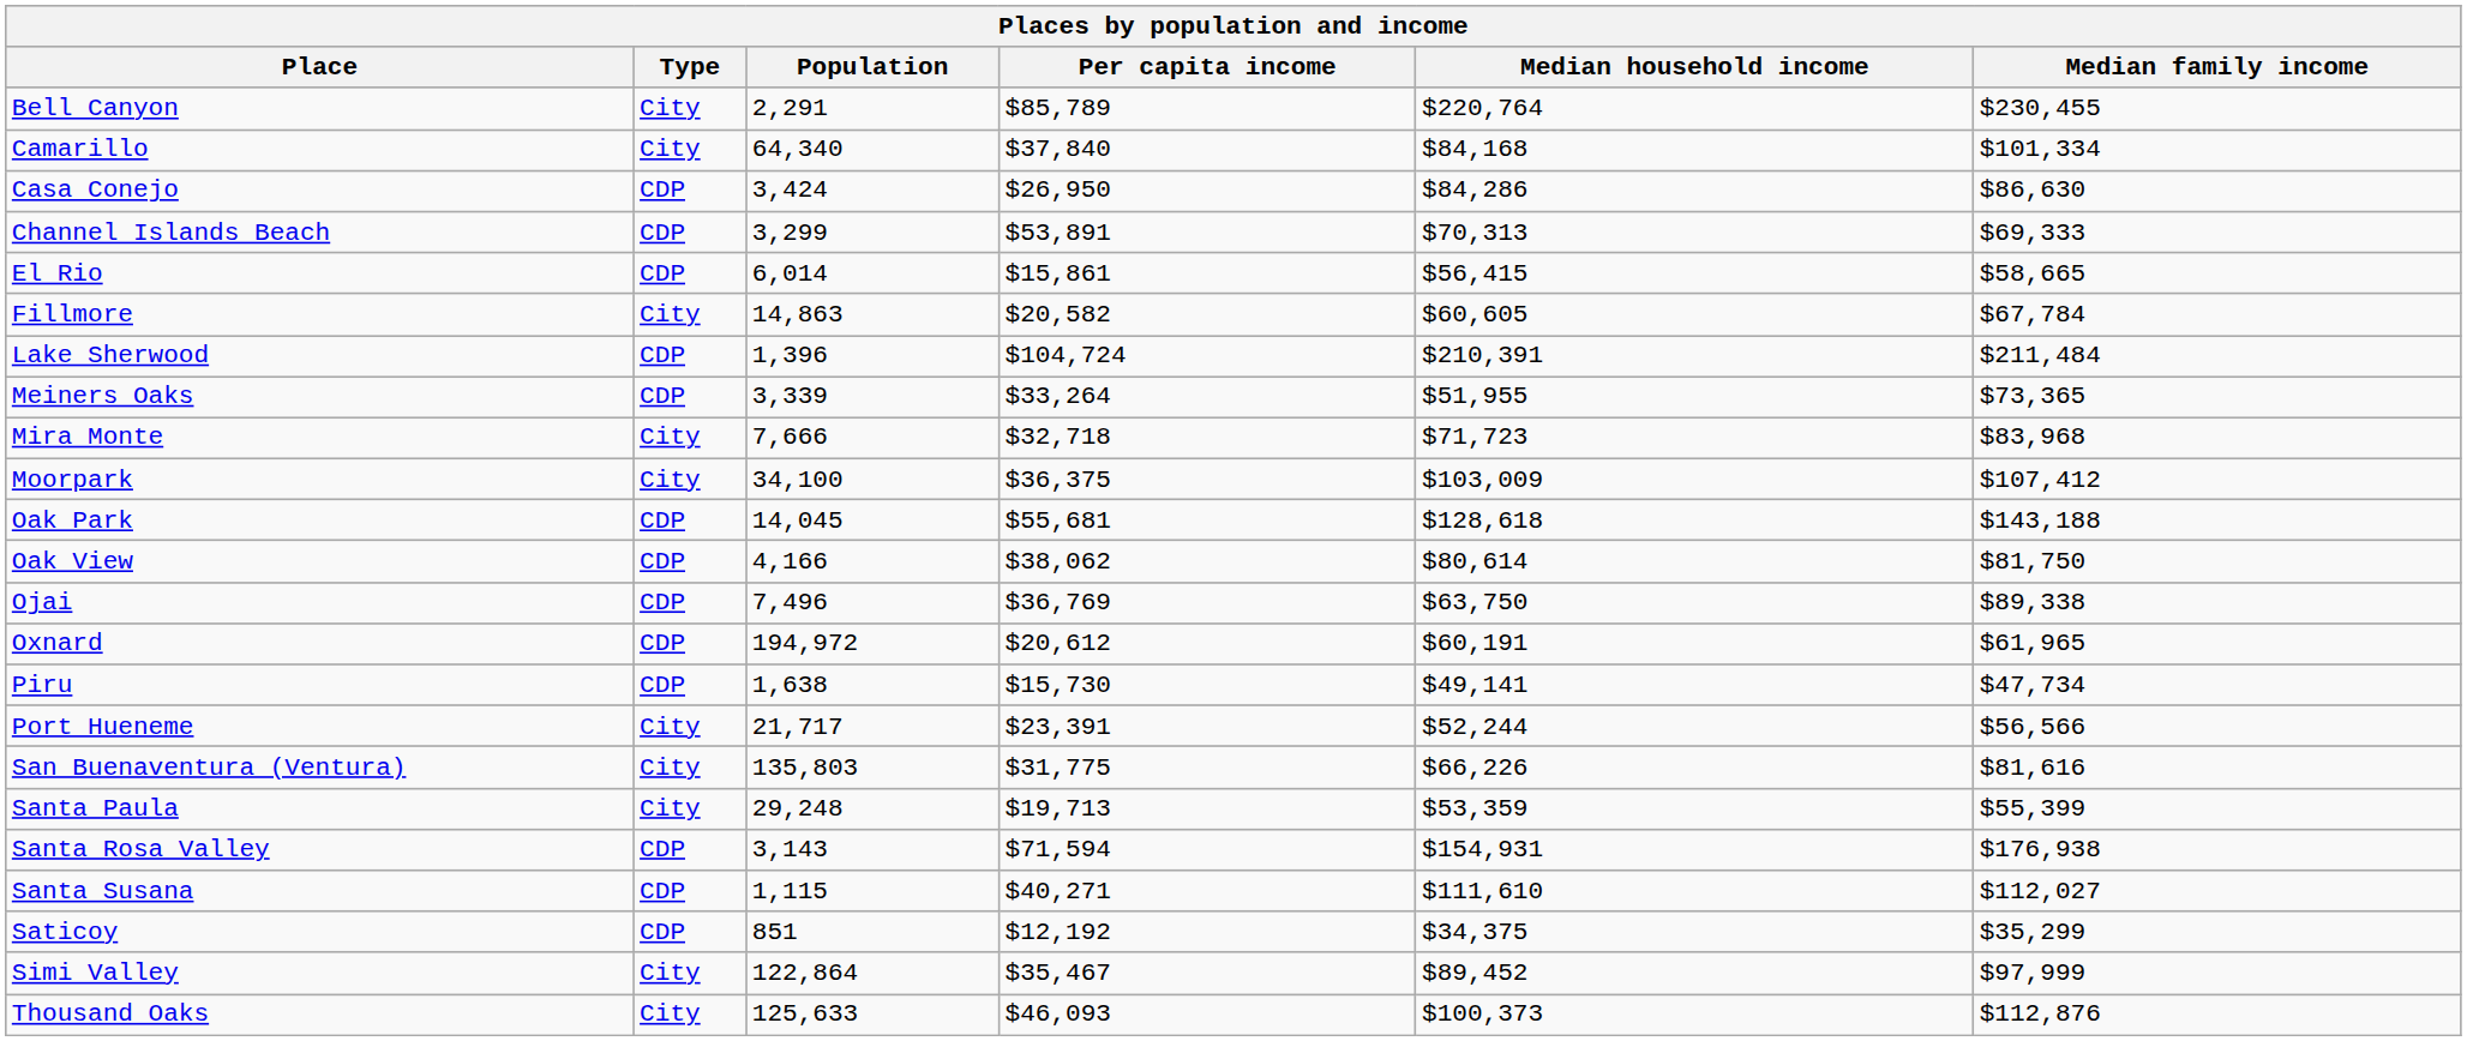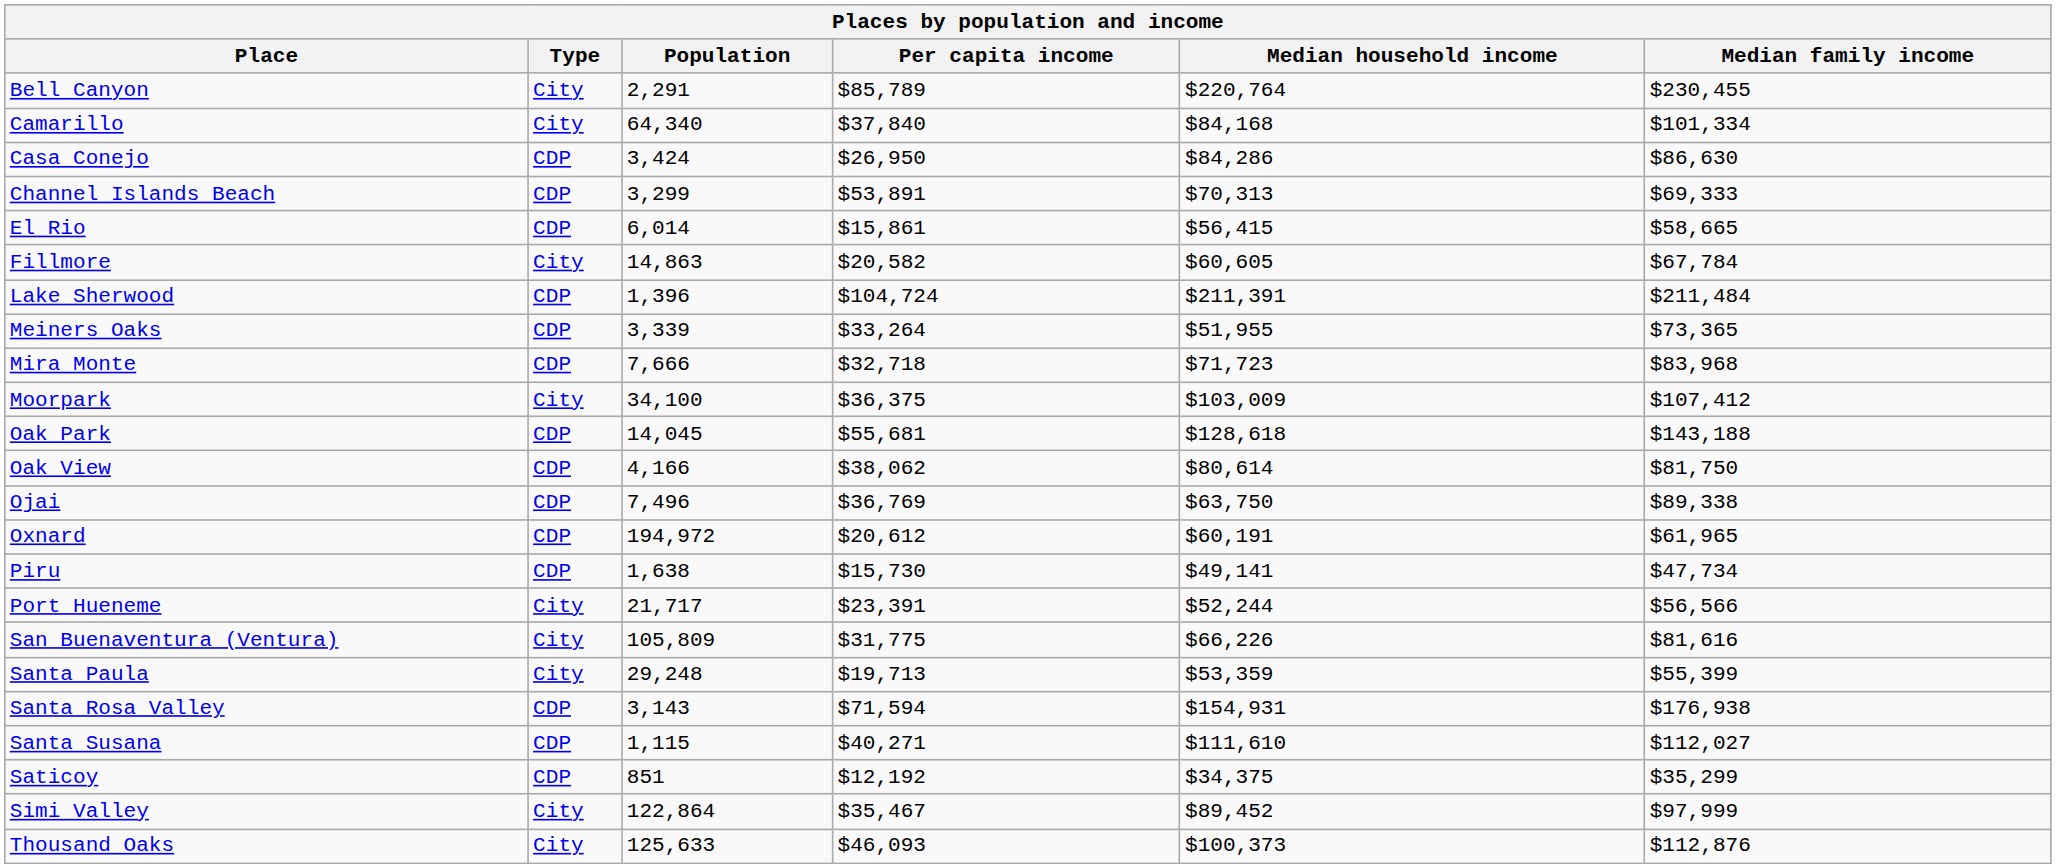Lake Sherwood | Median household income: $210,391 -> $211,391
Mira Monte | Type: City -> CDP
San Buenaventura (Ventura) | Population: 135,803 -> 105,809
